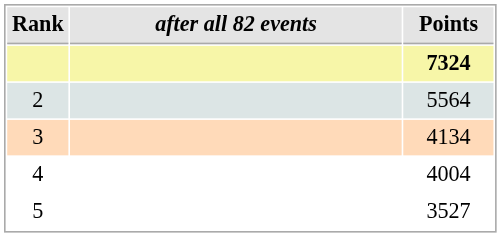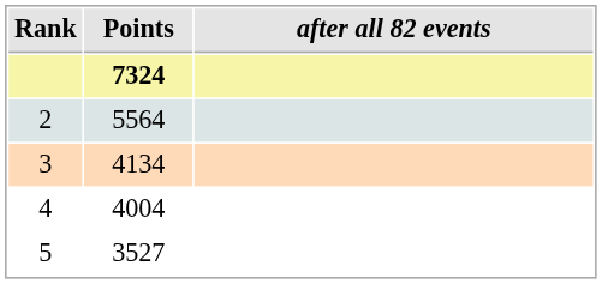columns swapped: after all 82 events <-> Points
